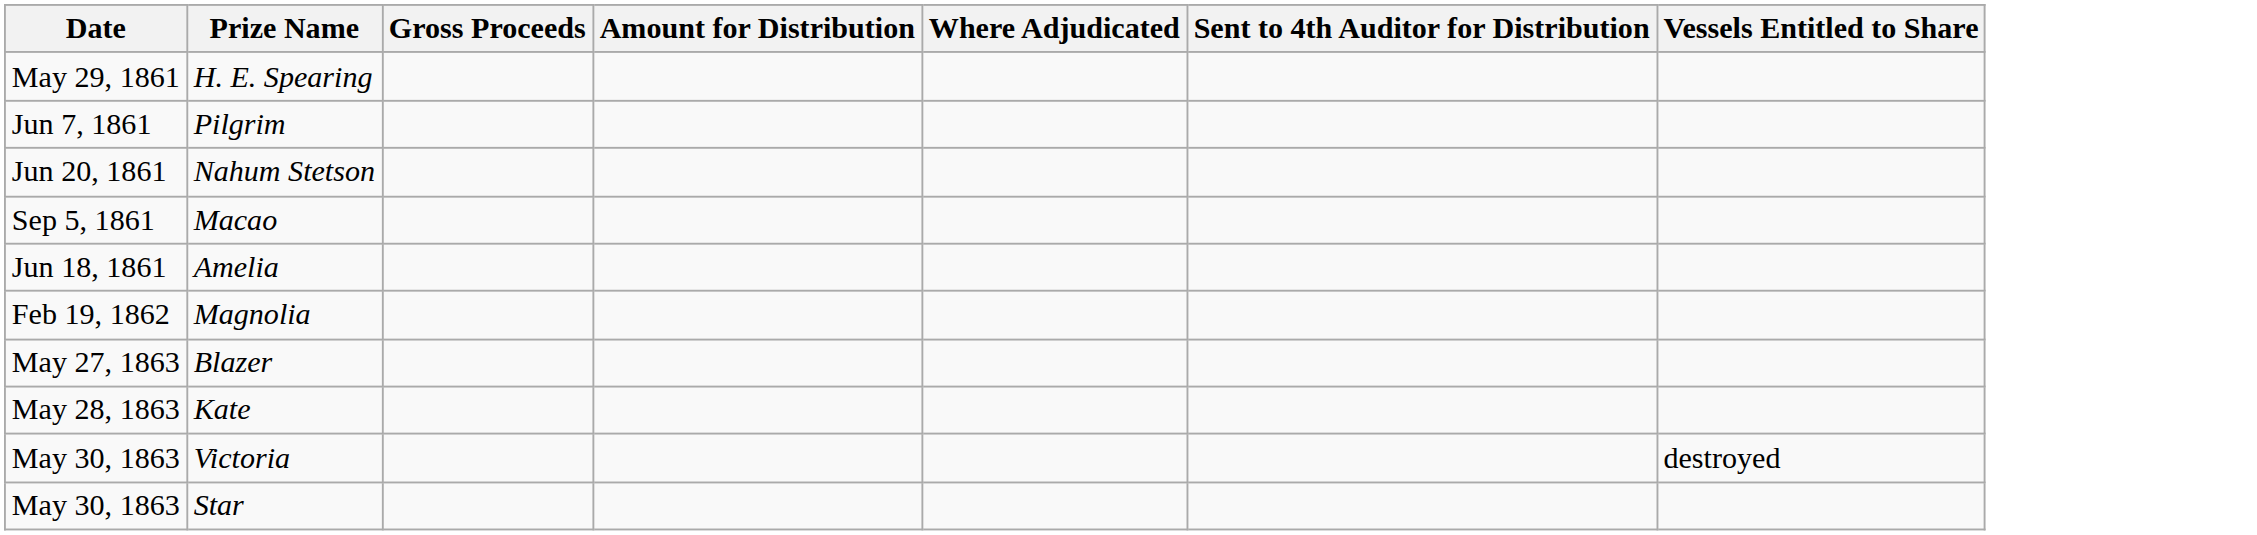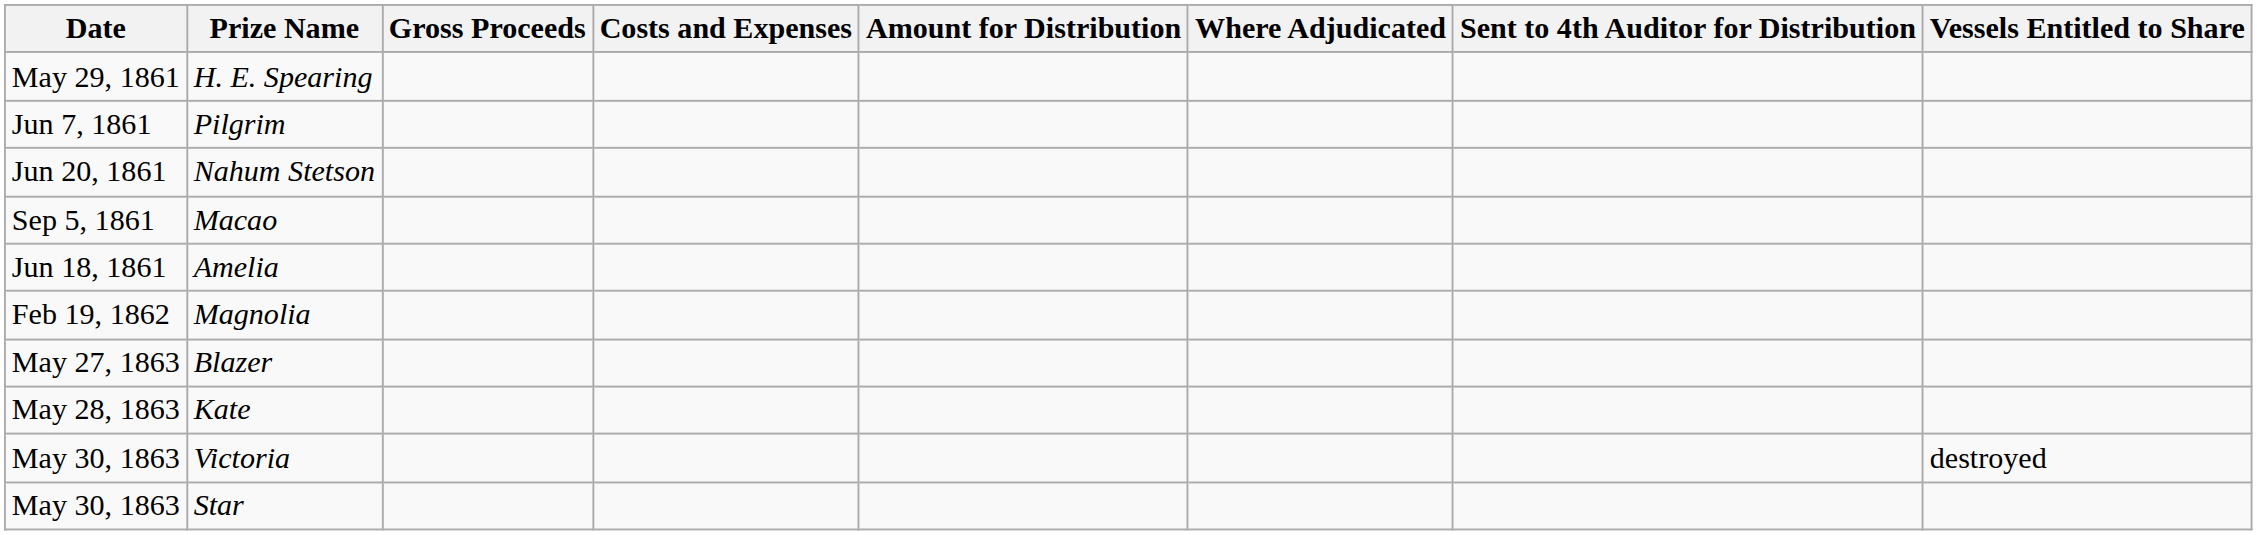+ column: Costs and Expenses
